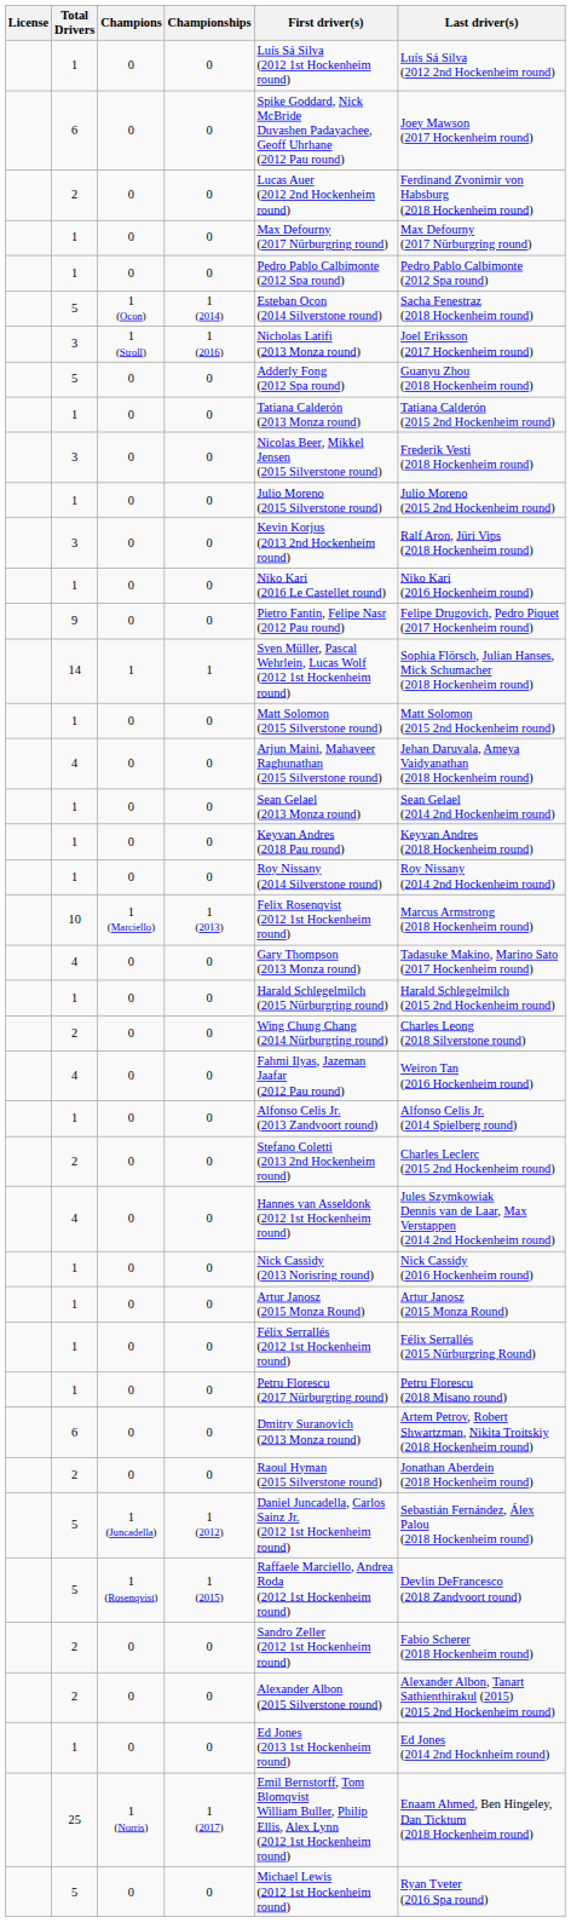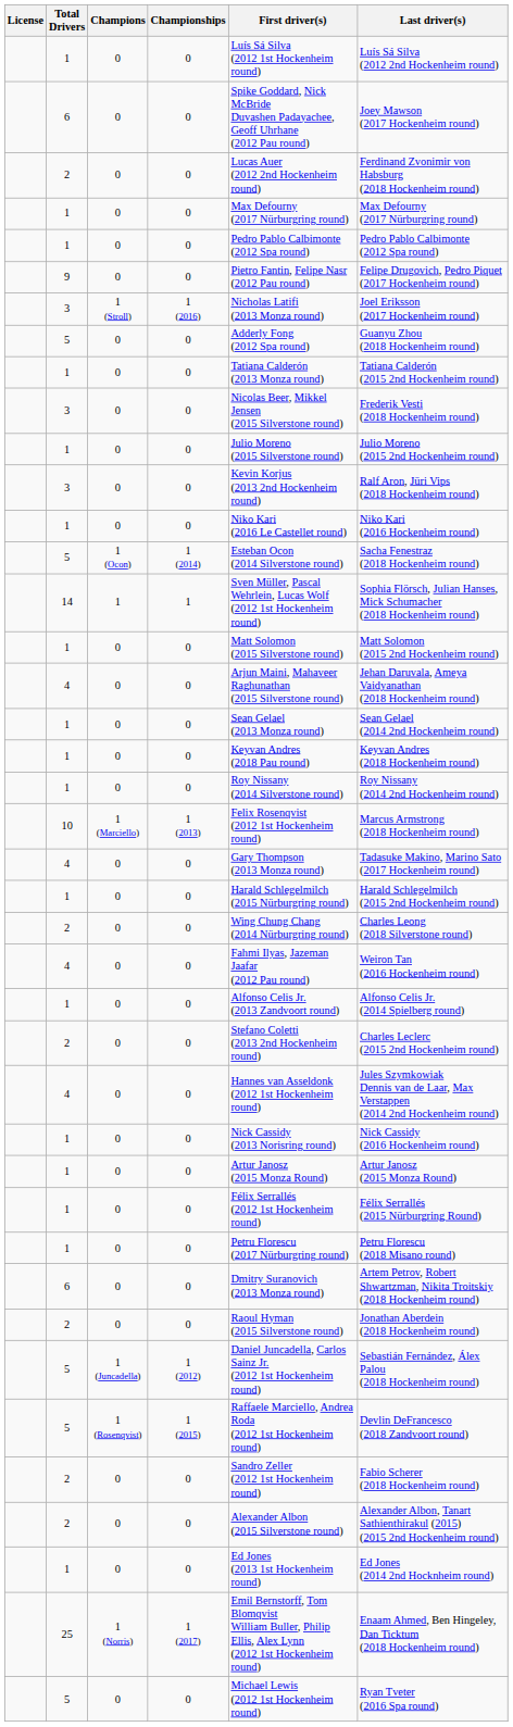rows swapped: 9 <-> 5 / 1 (Ocon)
